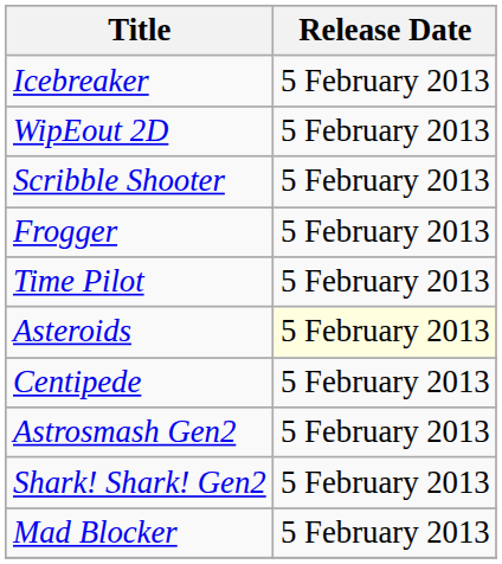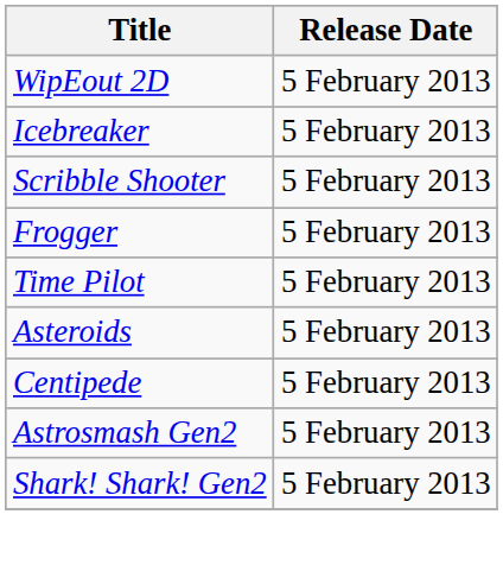rows swapped: Icebreaker <-> WipEout 2D
Asteroids | Release Date: lightyellow background -> no background
- row: Mad Blocker | 5 February 2013
